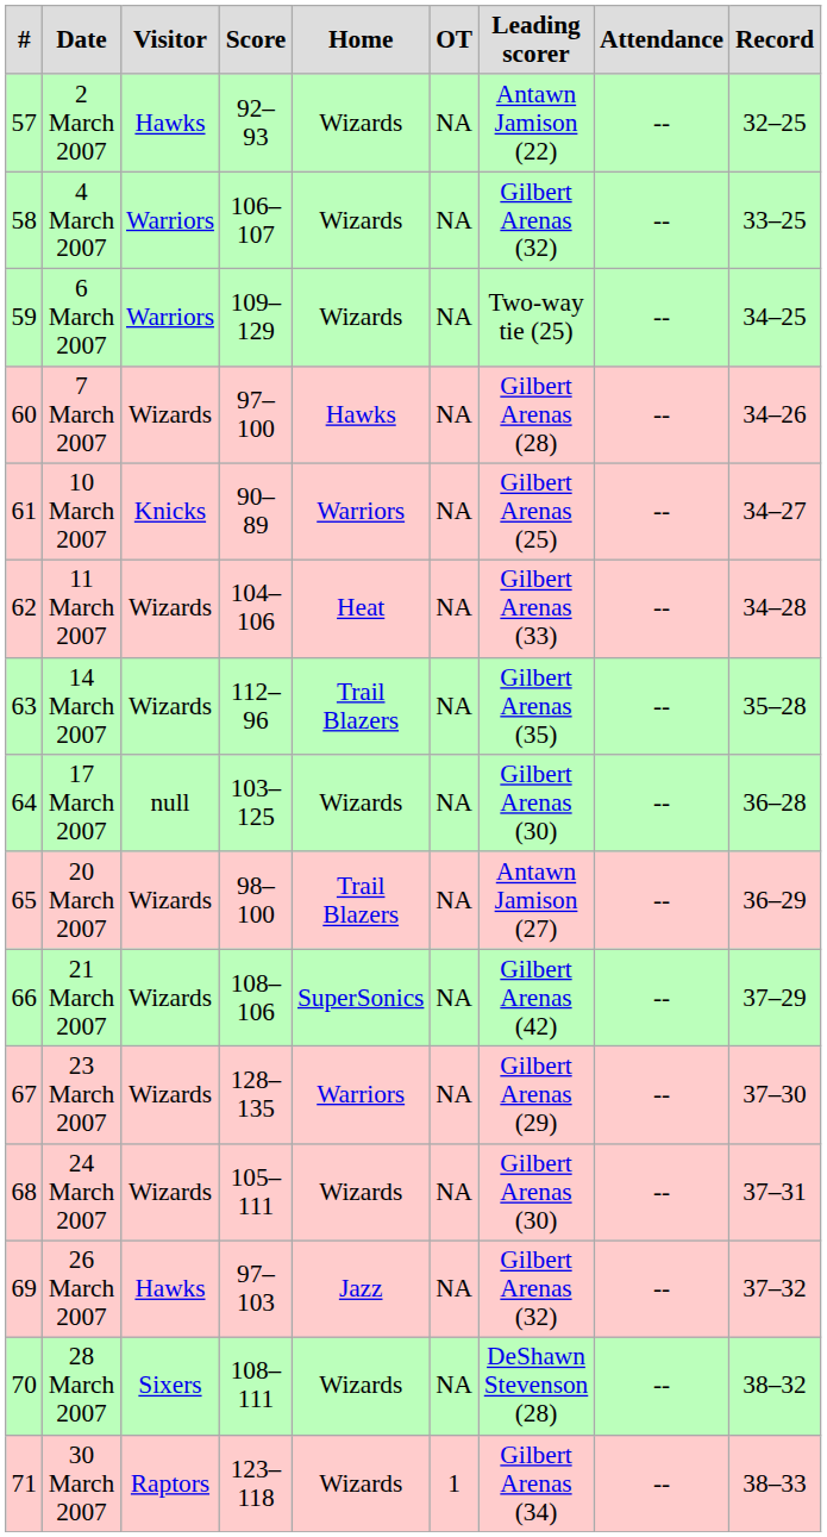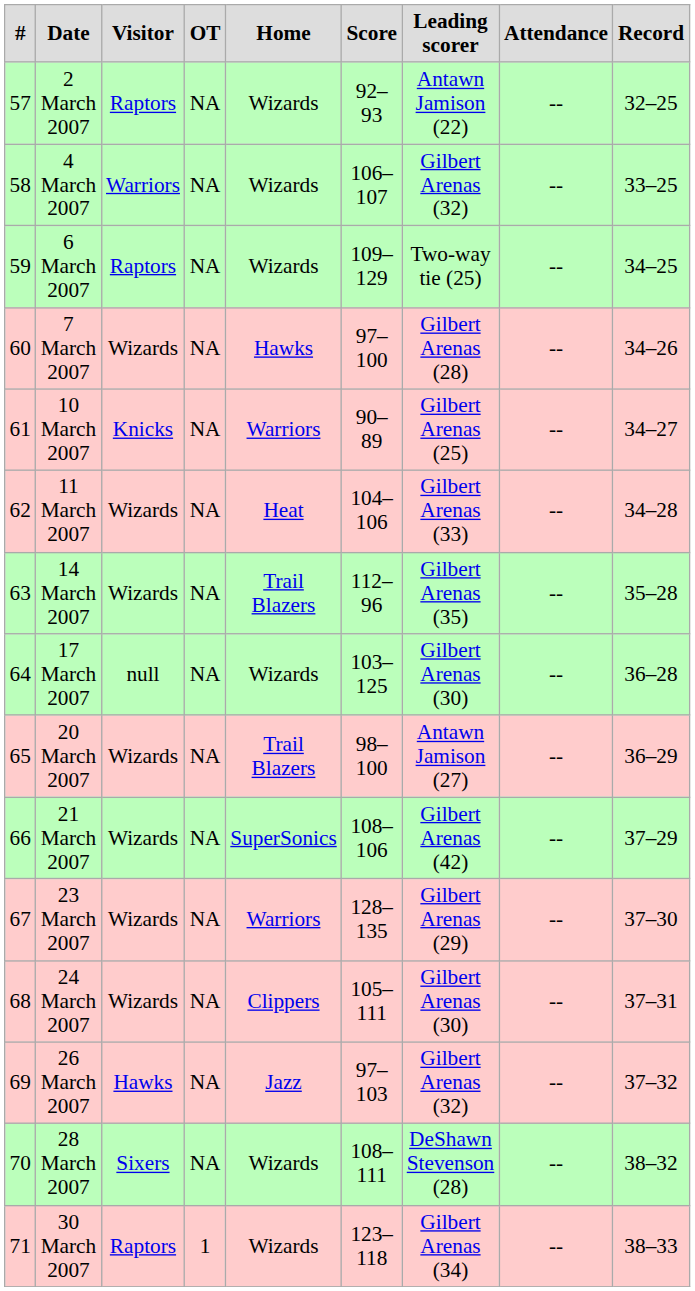columns swapped: Score <-> OT
2 March 2007 | Visitor: Hawks -> Raptors
6 March 2007 | Visitor: Warriors -> Raptors
24 March 2007 | Home: Wizards -> Clippers
